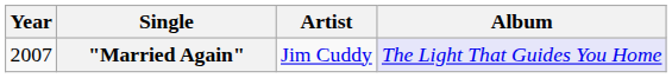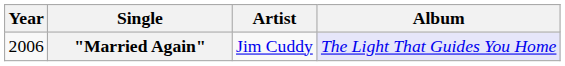"Married Again" | Year: 2007 -> 2006
